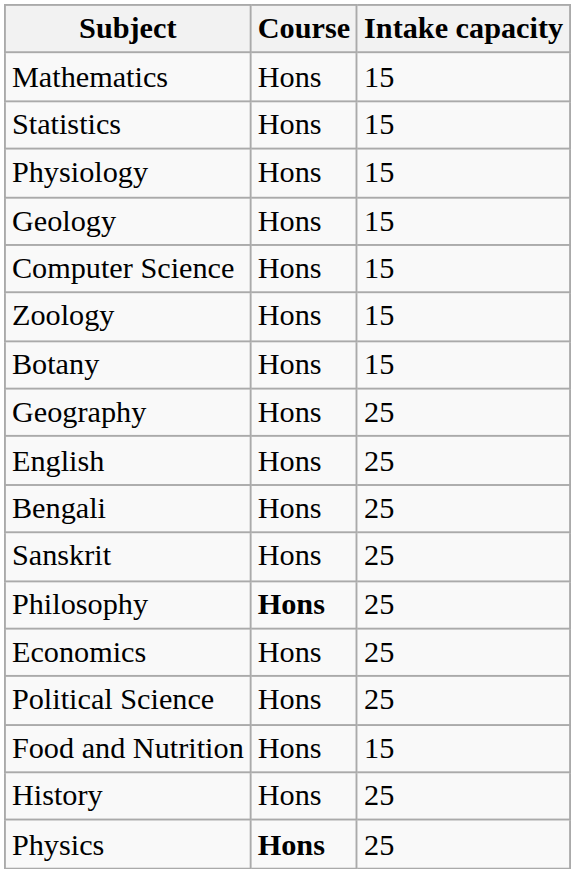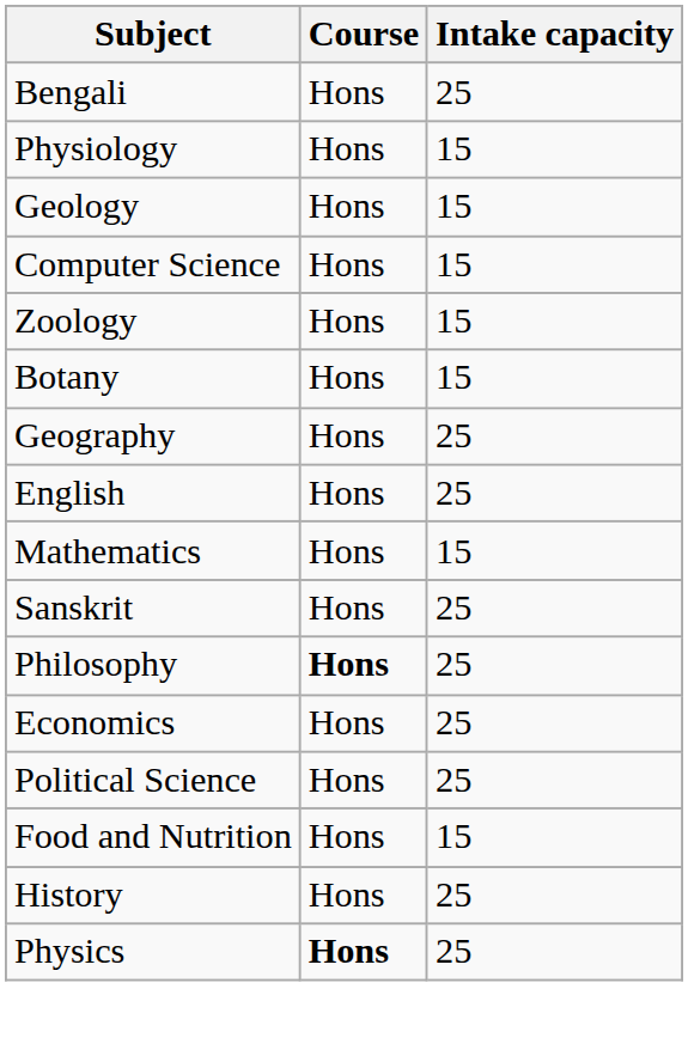rows swapped: Mathematics <-> Bengali
- row: Statistics | Hons | 15
